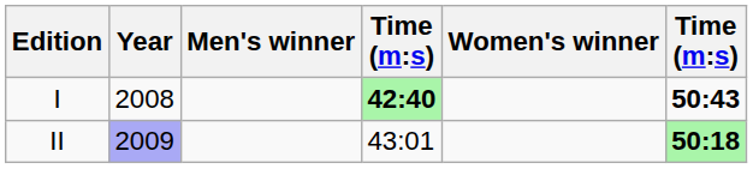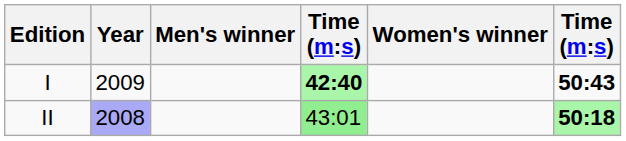I | Year: 2008 -> 2009
II | Year: 2009 -> 2008
II | column 4: no background -> lightgreen background
